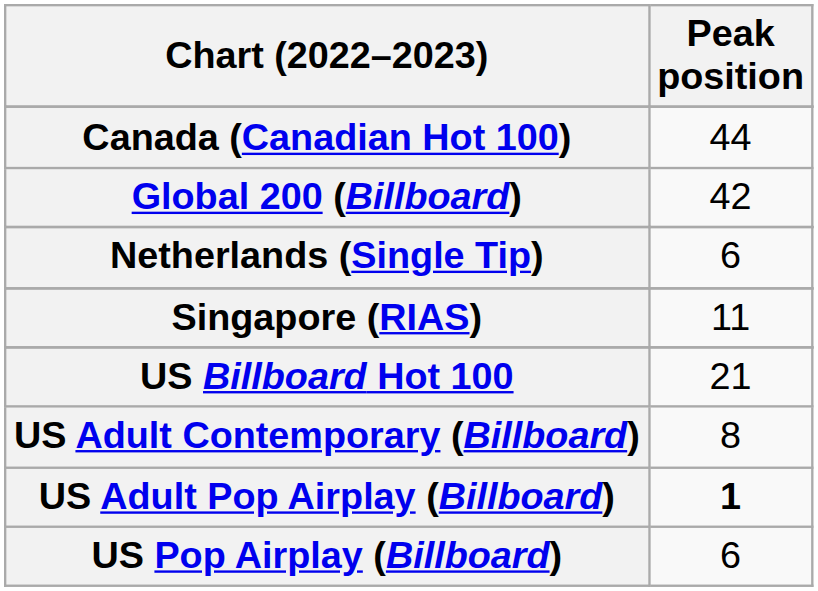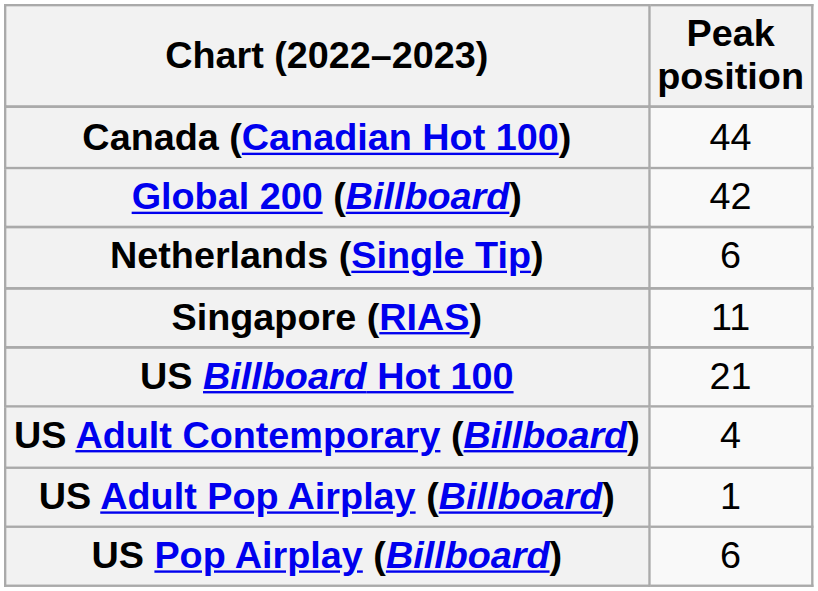US Adult Contemporary (Billboard) | Peak position: 8 -> 4
US Adult Pop Airplay (Billboard) | Peak position: bold -> normal
